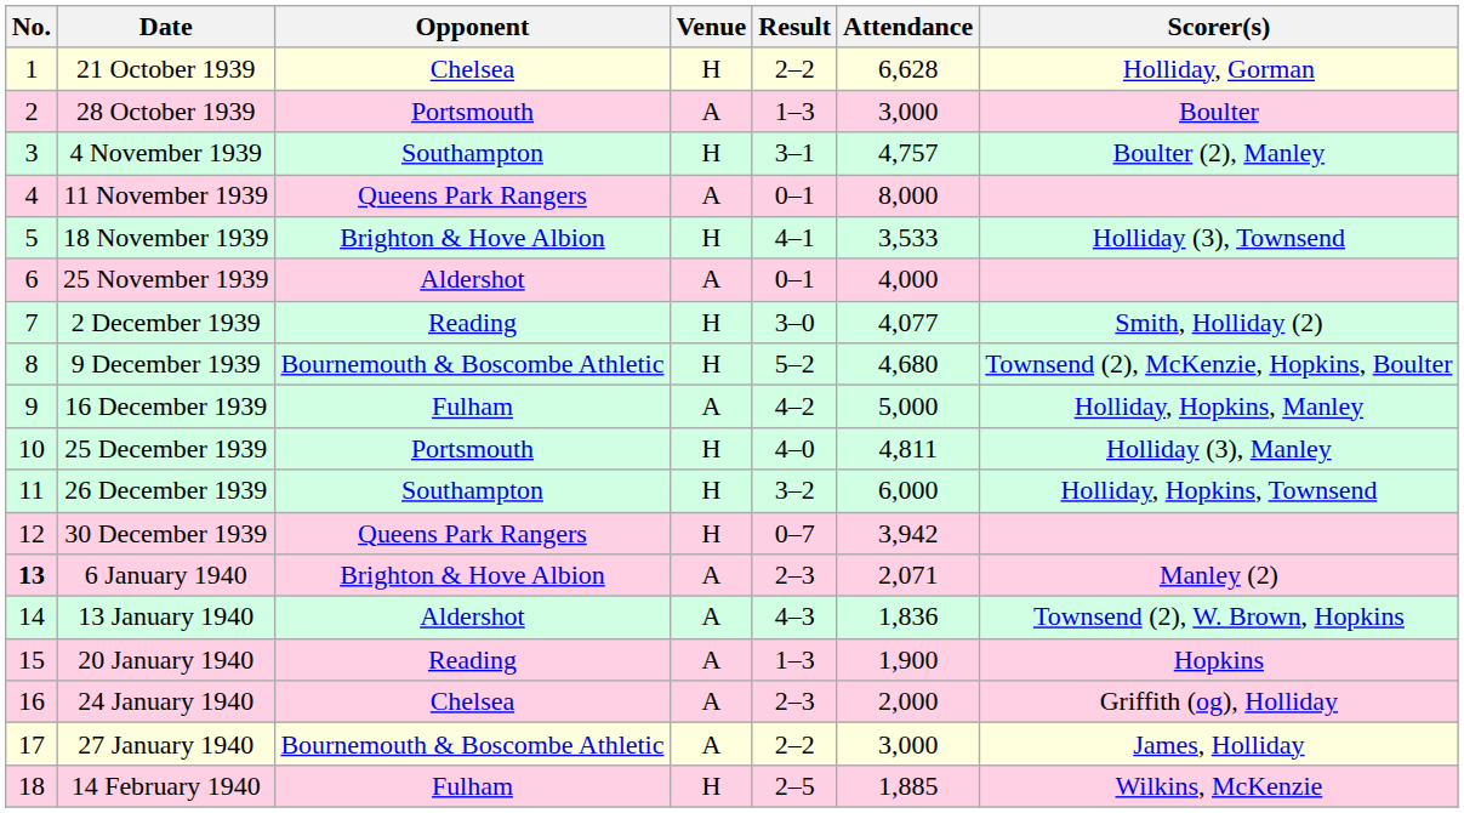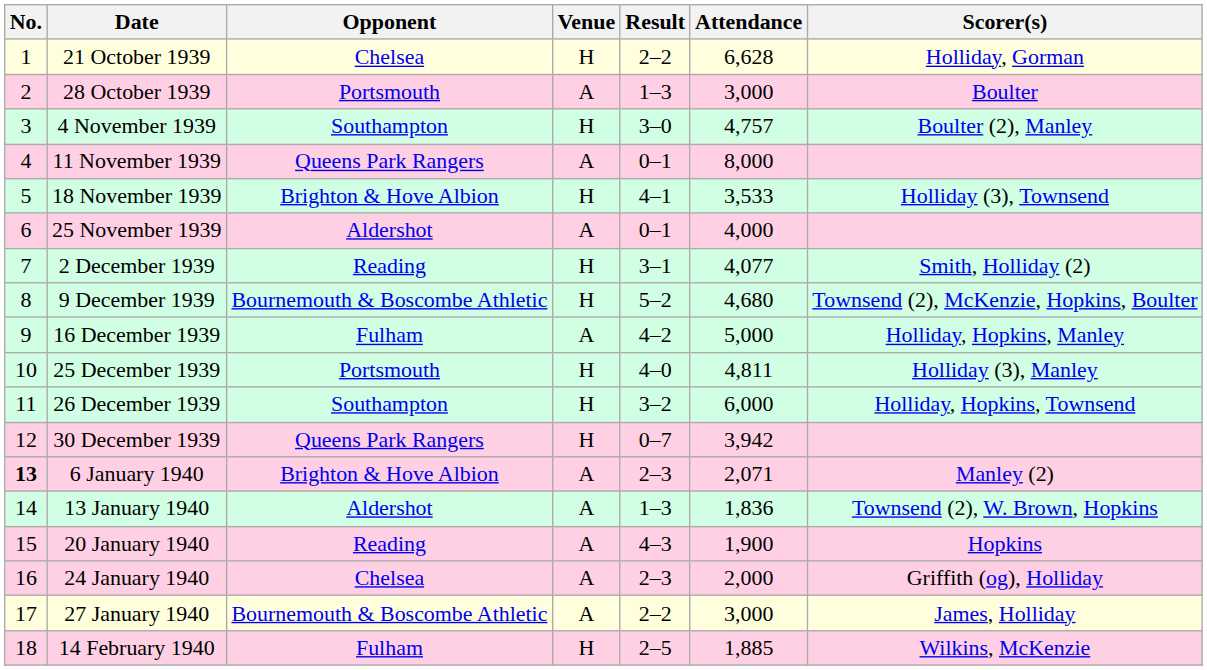4 November 1939 | Result: 3–1 -> 3–0
2 December 1939 | Result: 3–0 -> 3–1
13 January 1940 | Result: 4–3 -> 1–3
20 January 1940 | Result: 1–3 -> 4–3
